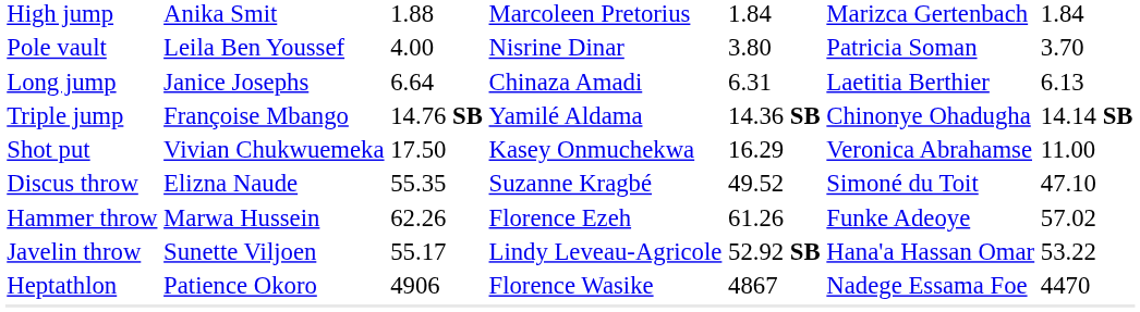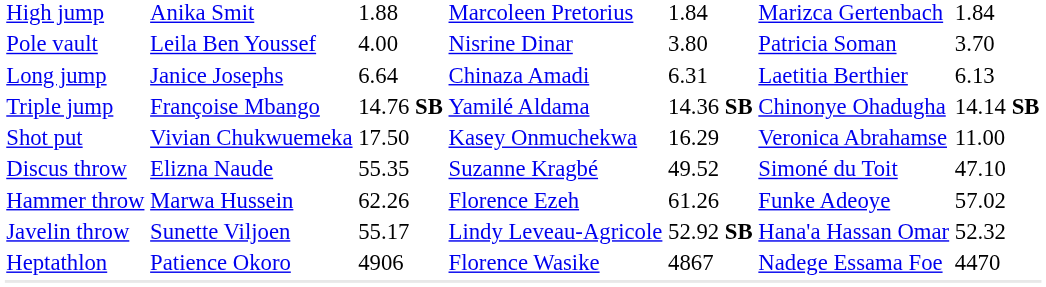Javelin throw | column 7: 53.22 -> 52.32
